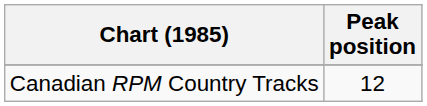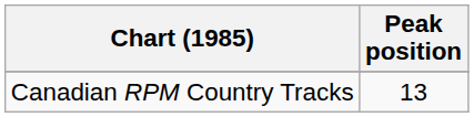Canadian RPM Country Tracks | Peak position: 12 -> 13
